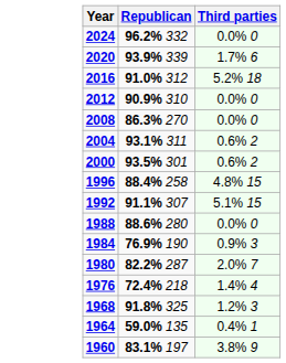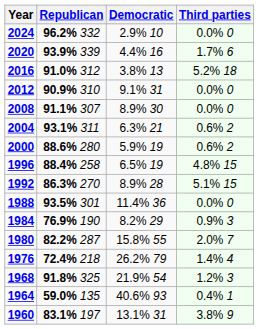+ column: Democratic | 2.9% 10 | 4.4% 16 | 3.8% 13 | 9.1% 31 | 8.9% 30 | 6.3% 21 | 5.9% 19 | 6.5% 19 | 8.9% 28 | 11.4% 36 | 8.2% 29 | 15.8% 55 | 26.2% 79 | 21.9% 54 | 40.6% 93 | 13.1% 31
2008 | Republican: 86.3% 270 -> 91.1% 307
2000 | Republican: 93.5% 301 -> 88.6% 280
1992 | Republican: 91.1% 307 -> 86.3% 270
1988 | Republican: 88.6% 280 -> 93.5% 301
